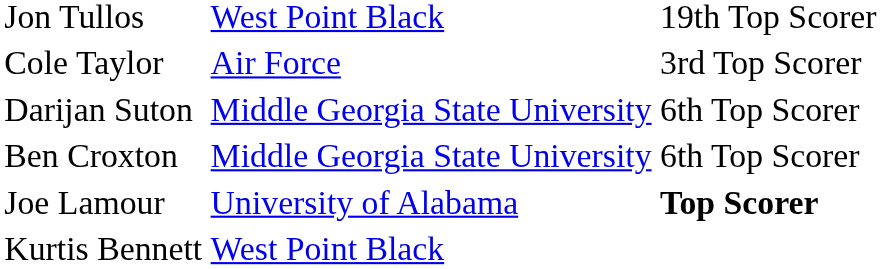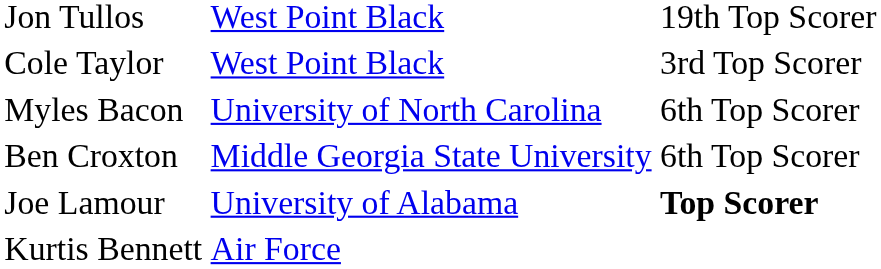Cole Taylor | column 2: Air Force -> West Point Black
- row: Darijan Suton | Middle Georgia State University | 6th Top Scorer
+ row: Myles Bacon | University of North Carolina | 6th Top Scorer
Kurtis Bennett | column 2: West Point Black -> Air Force
